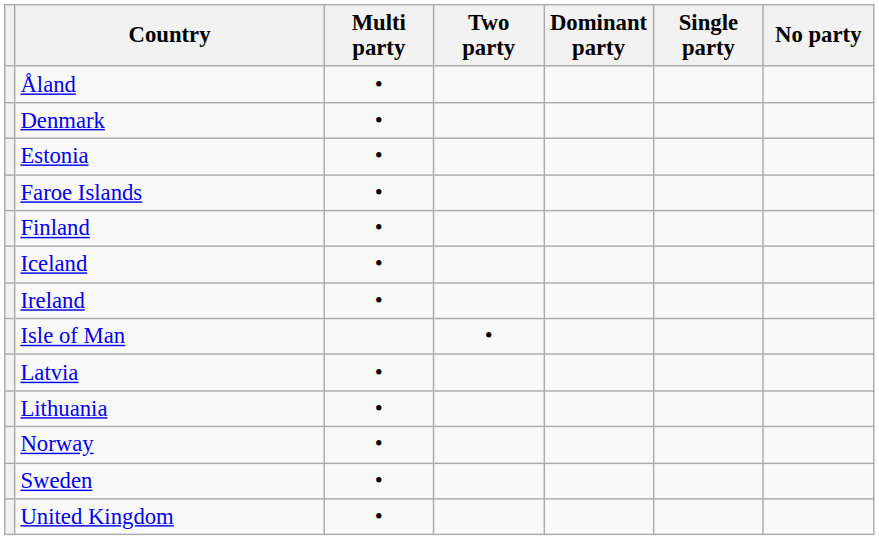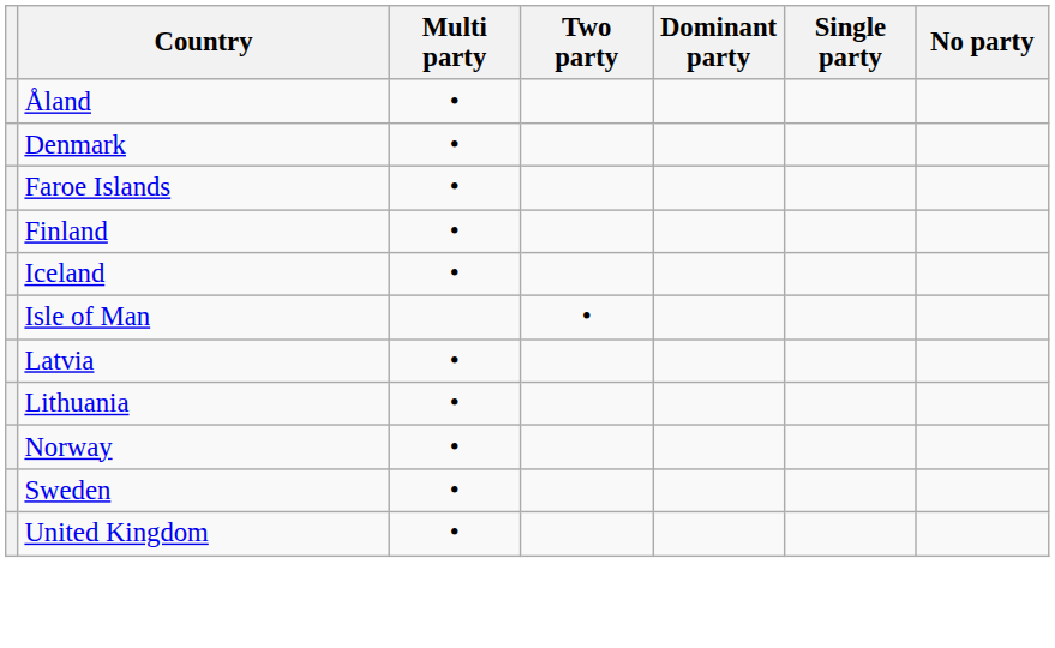- row: Estonia | •
- row: Ireland | •
